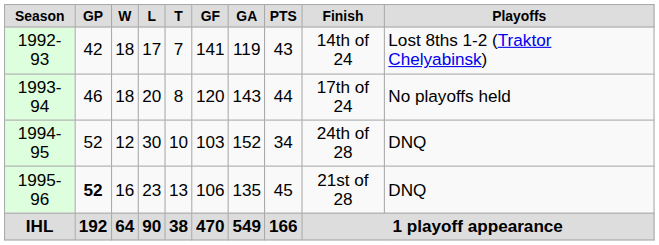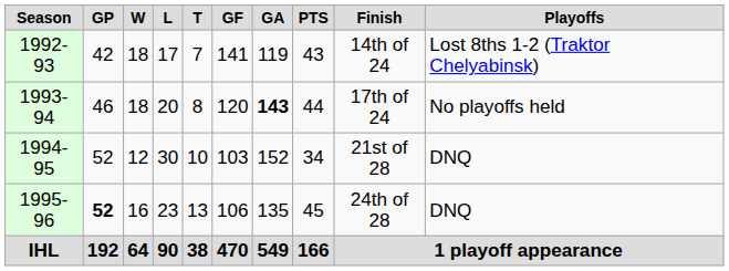1993-94 | column 7: normal -> bold
1994-95 | column 9: 24th of 28 -> 21st of 28
1995-96 | column 9: 21st of 28 -> 24th of 28
